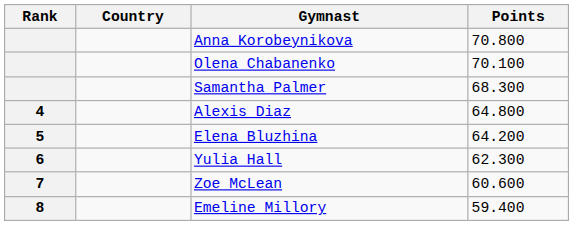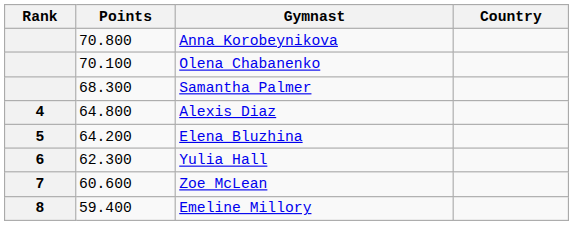columns swapped: Country <-> Points
